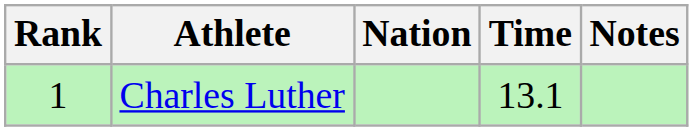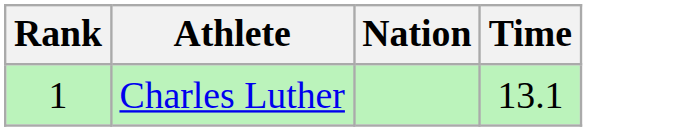- column: Notes
